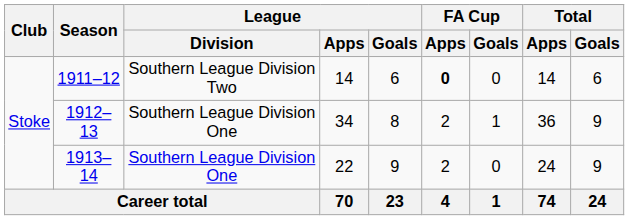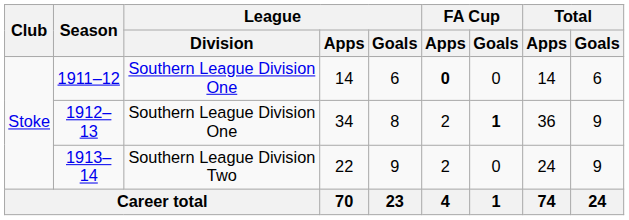1911–12 | League / Division: Southern League Division Two -> Southern League Division One
1912–13 | FA Cup / Goals: normal -> bold
1913–14 | League / Division: Southern League Division One -> Southern League Division Two
